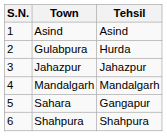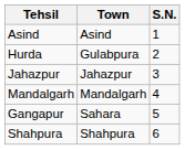columns swapped: S.N. <-> Tehsil
